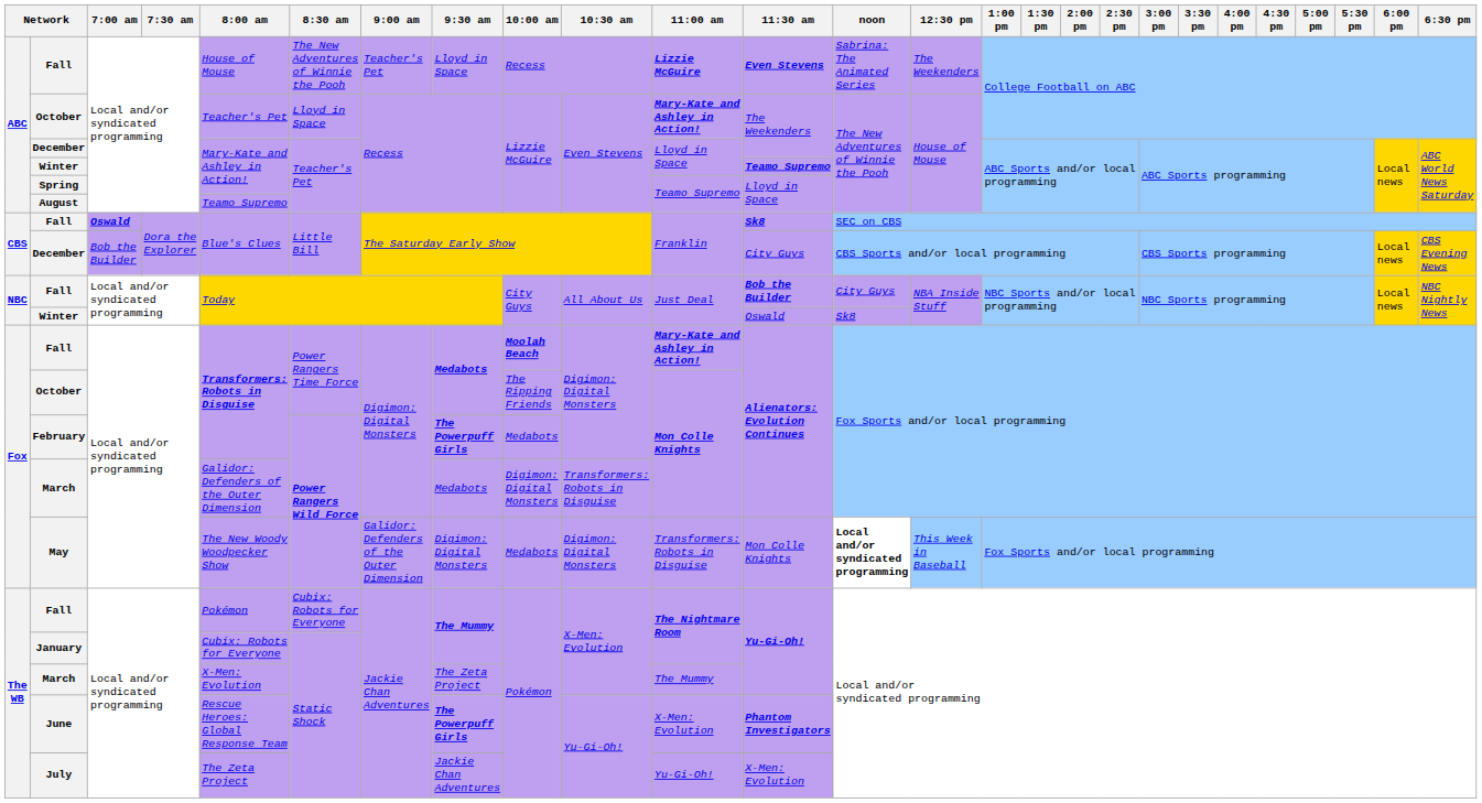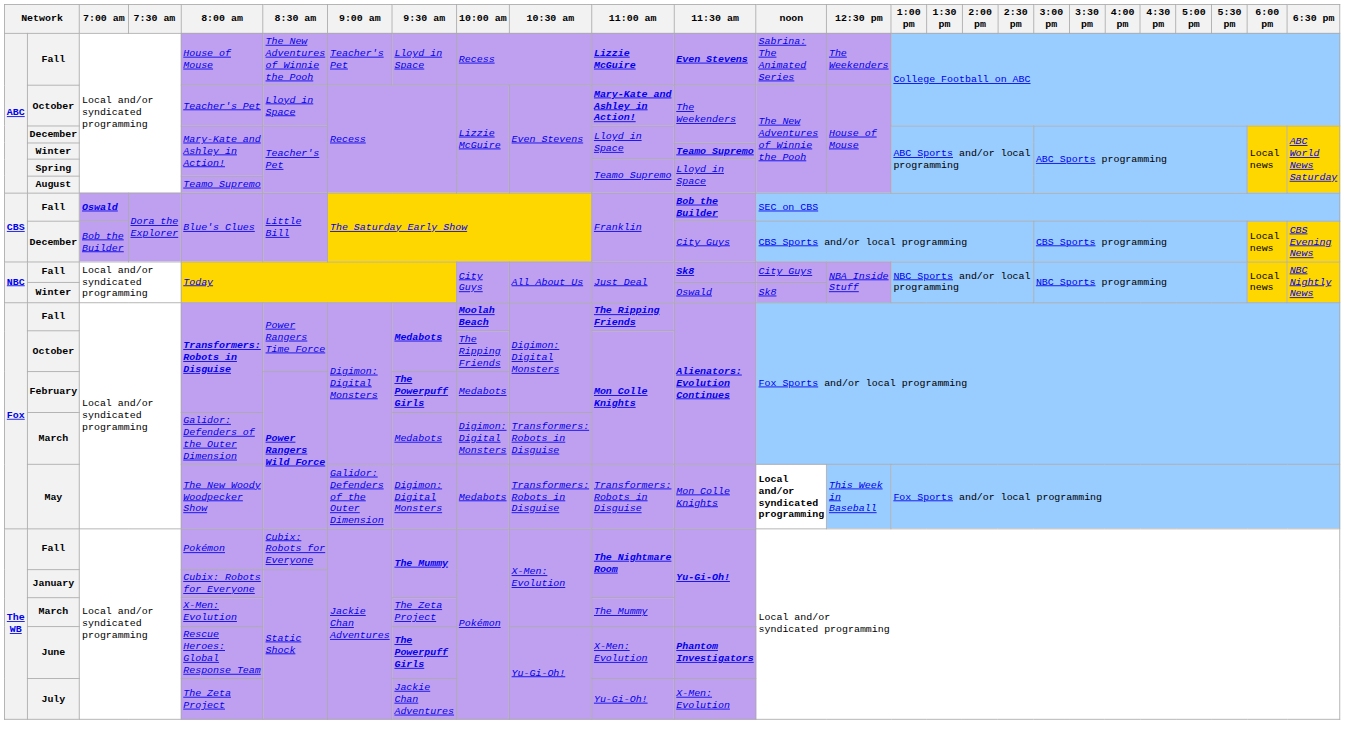CBS / Fall | 11:30 am: Sk8 -> Bob the Builder
NBC / Fall | 11:30 am: Bob the Builder -> Sk8
Fox / Fall | 11:00 am: Mary-Kate and Ashley in Action! -> The Ripping Friends
May | 10:30 am: Digimon: Digital Monsters -> Transformers: Robots in Disguise
